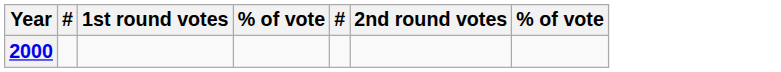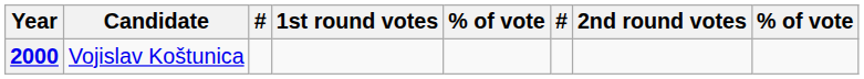+ column: Candidate | Vojislav Koštunica
